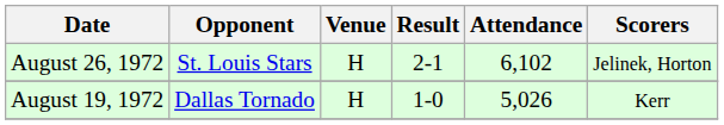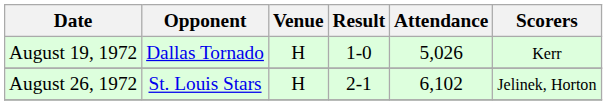rows swapped: August 19, 1972 <-> August 26, 1972
